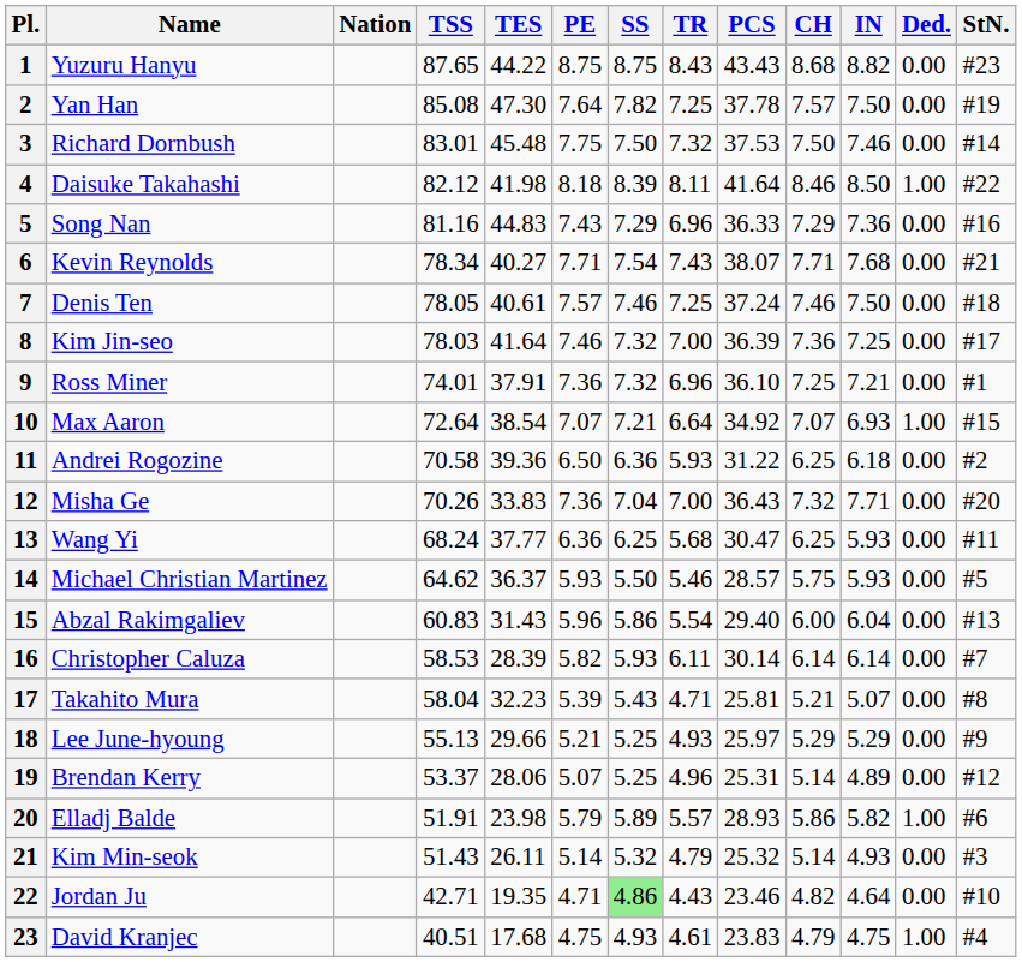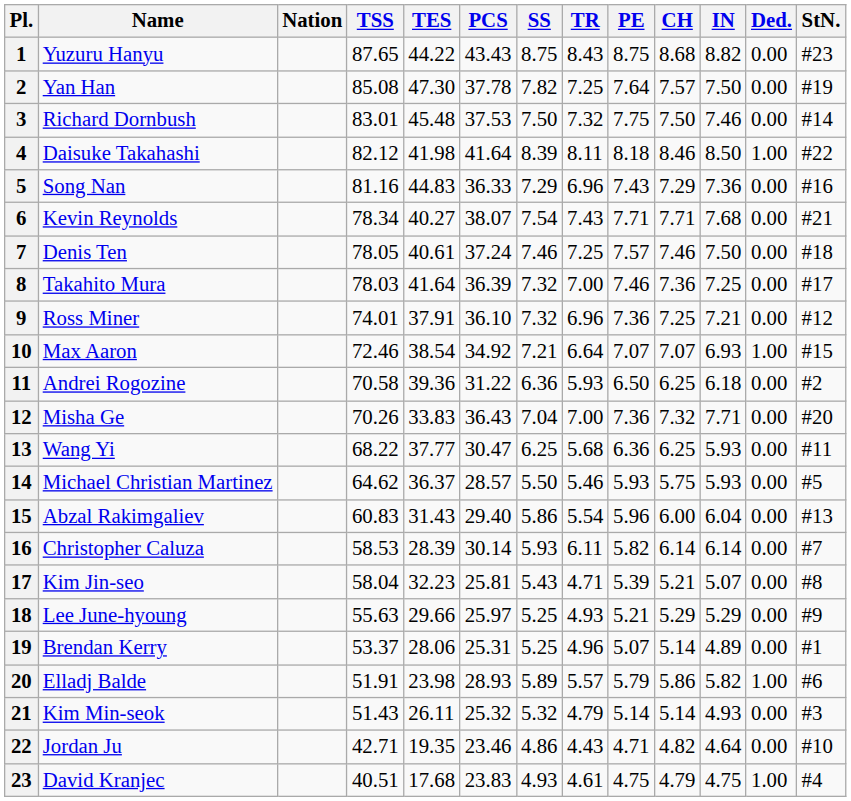columns swapped: PCS <-> PE
8 | Name: Kim Jin-seo -> Takahito Mura
9 | StN.: #1 -> #12
10 | TSS: 72.64 -> 72.46
13 | TSS: 68.24 -> 68.22
17 | Name: Takahito Mura -> Kim Jin-seo
18 | TSS: 55.13 -> 55.63
19 | StN.: #12 -> #1
22 | SS: lightgreen background -> no background
